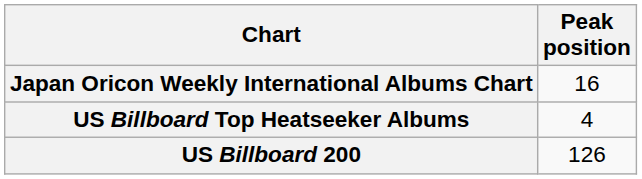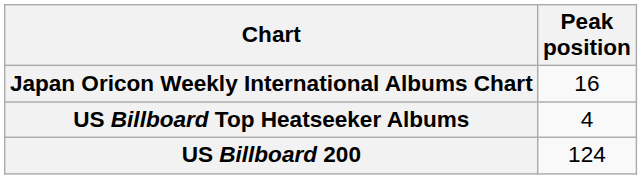US Billboard 200 | Peak position: 126 -> 124
